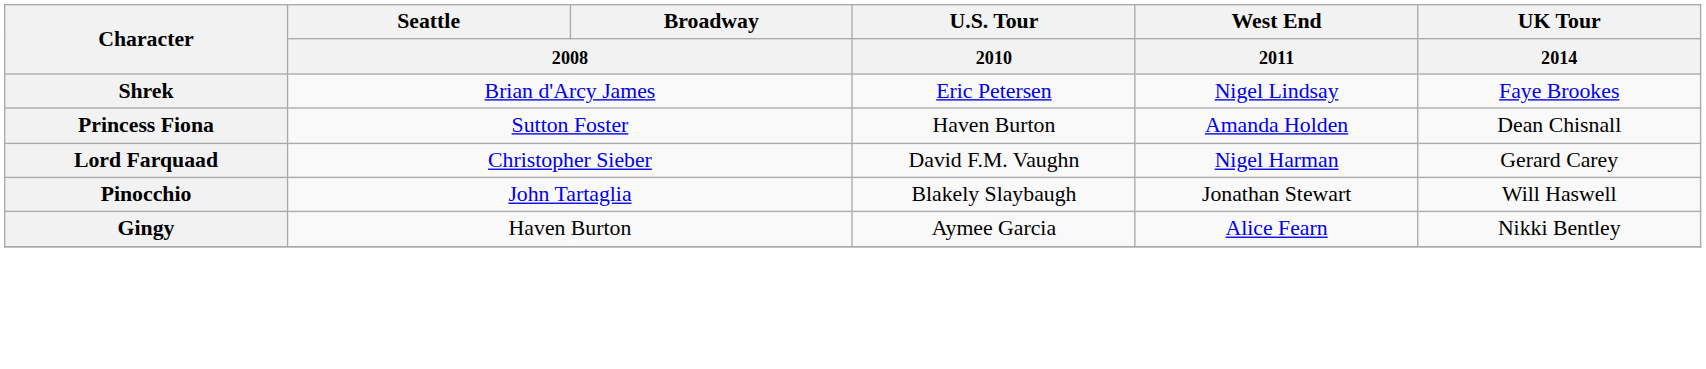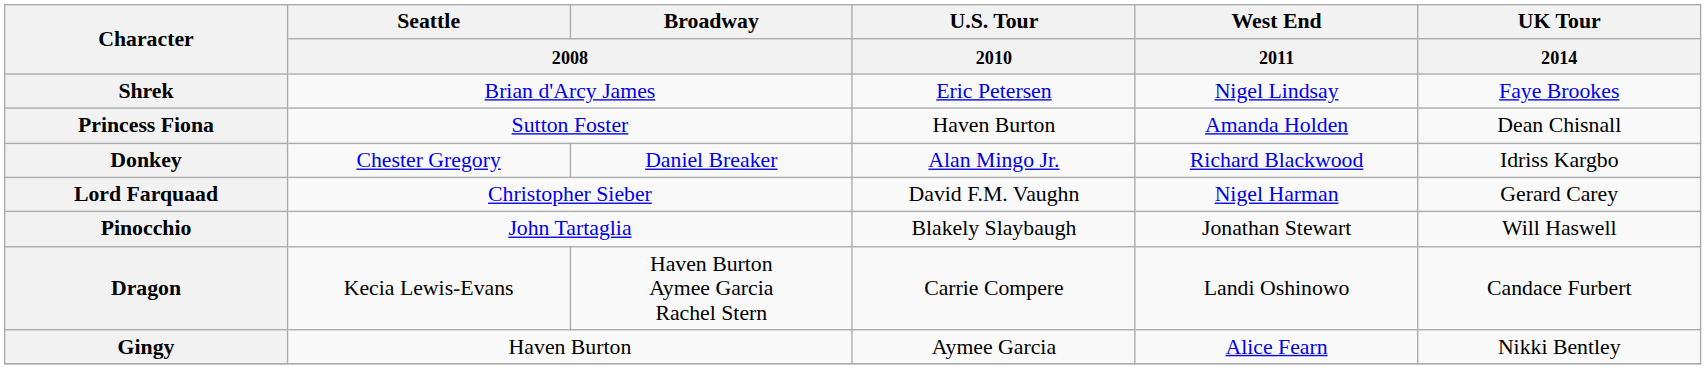+ row: Donkey | Chester Gregory | Daniel Breaker | Alan Mingo Jr. | Richard Blackwood | Idriss Kargbo
+ row: Dragon | Kecia Lewis-Evans | Haven Burton Aymee Garcia Rachel Stern | Carrie Compere | Landi Oshinowo | Candace Furbert
